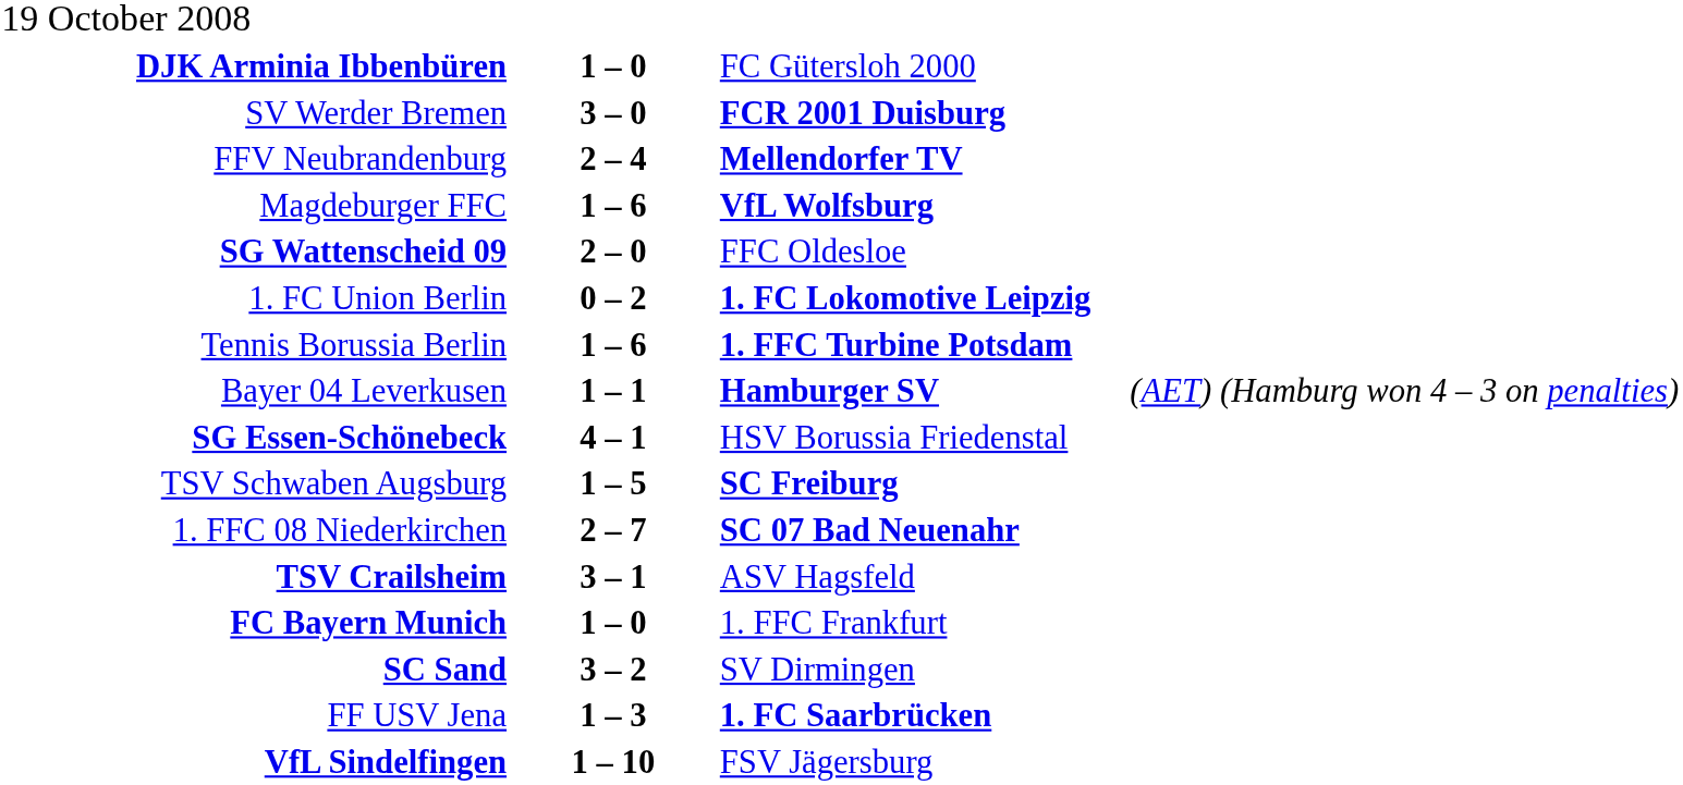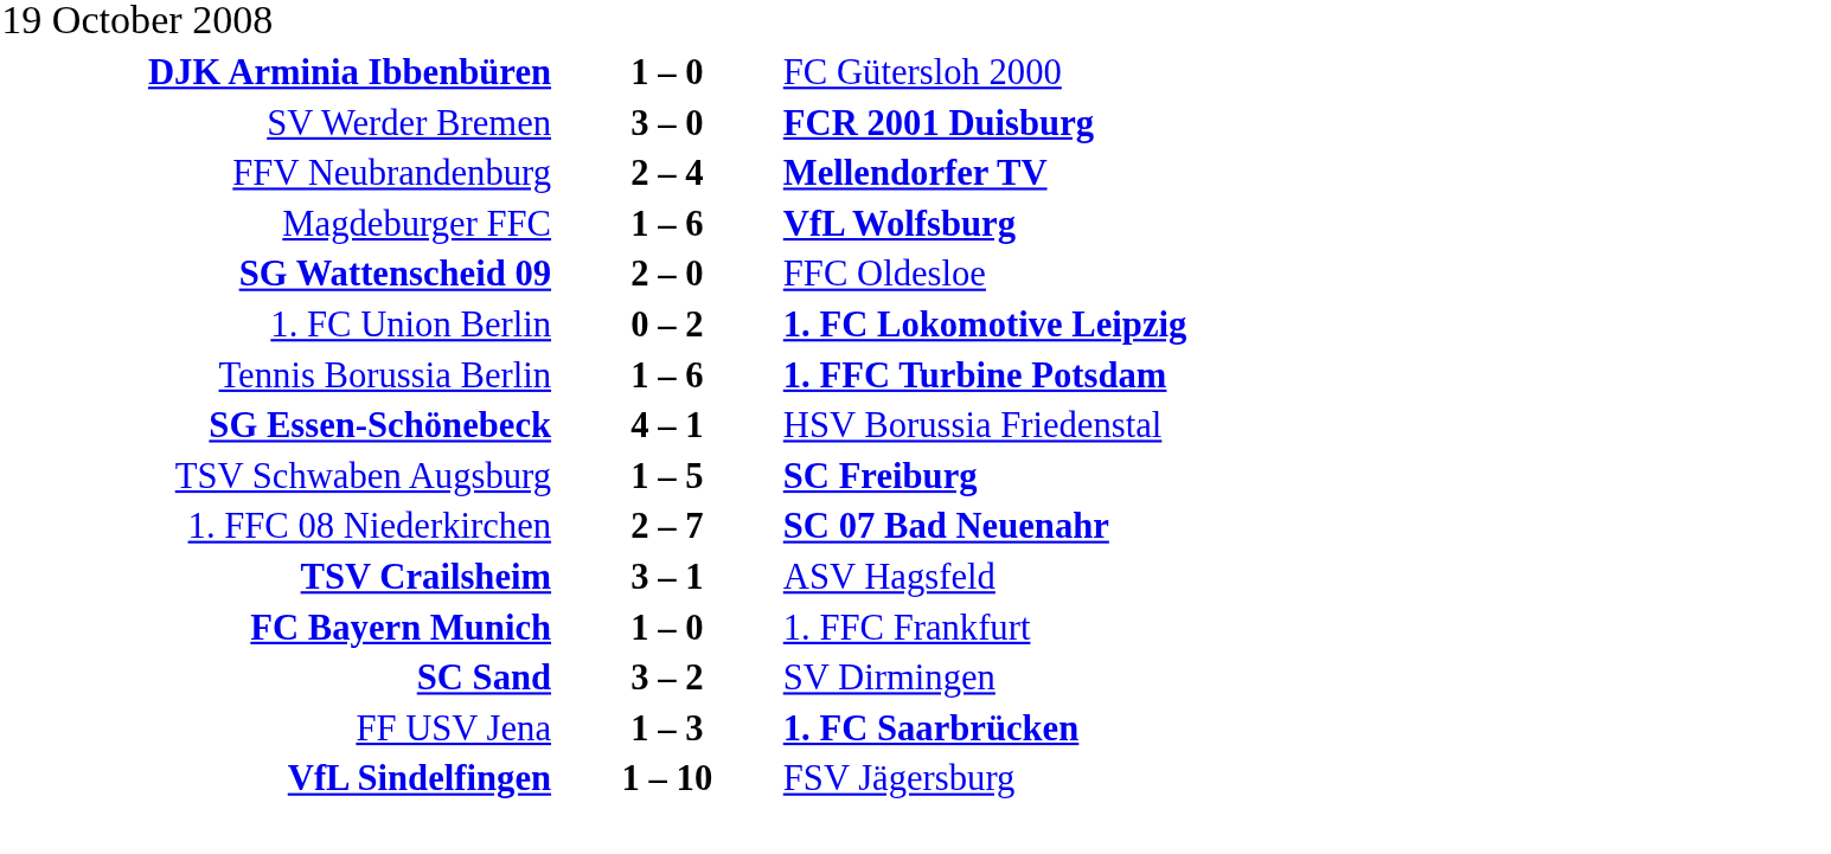- row: Bayer 04 Leverkusen | 1 – 1 | Hamburger SV | (AET) (Hamburg won 4 – 3 on penalties)
